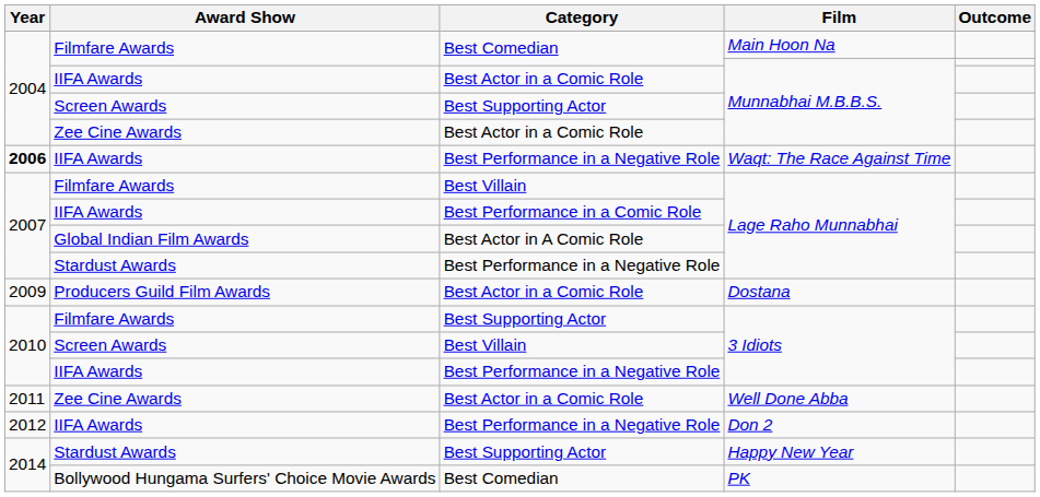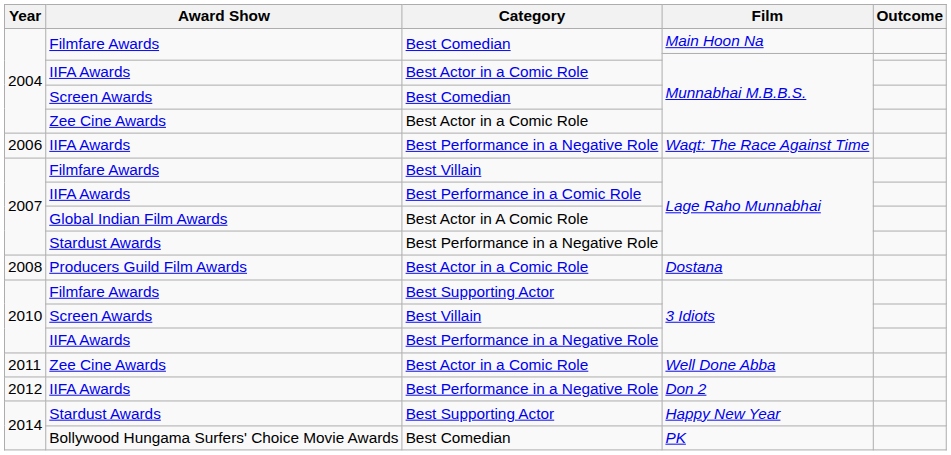Screen Awards / Munnabhai M.B.B.S. | Category: Best Supporting Actor -> Best Comedian
Waqt: The Race Against Time | Year: bold -> normal
Dostana | Year: 2009 -> 2008
